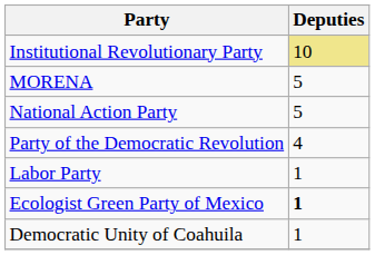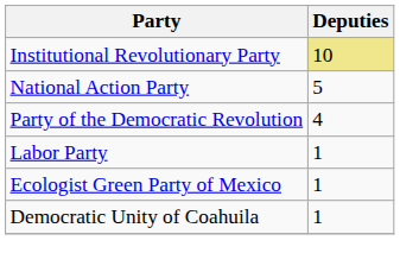- row: MORENA | 5
Ecologist Green Party of Mexico | Deputies: bold -> normal
